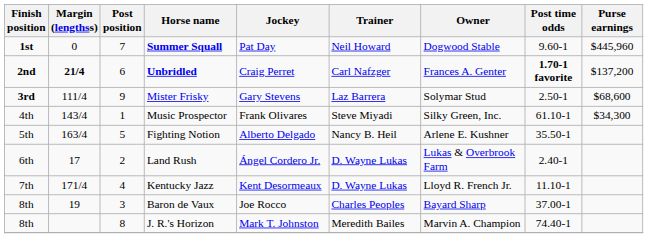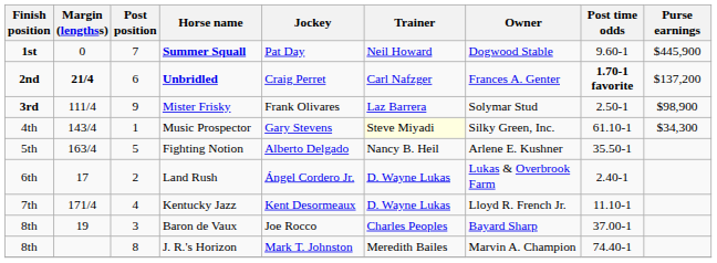Summer Squall | Purse earnings: $445,960 -> $445,900
Mister Frisky | Jockey: Gary Stevens -> Frank Olivares
Mister Frisky | Purse earnings: $68,600 -> $98,900
Music Prospector | Jockey: Frank Olivares -> Gary Stevens
Music Prospector | Trainer: no background -> lightyellow background
